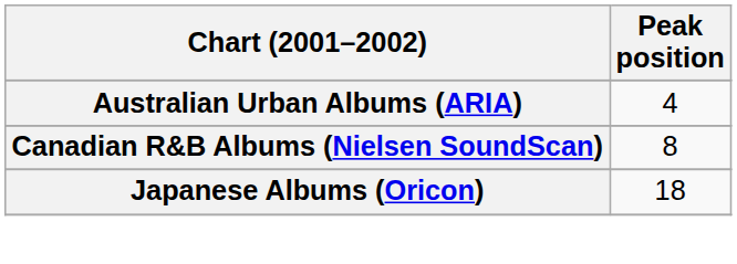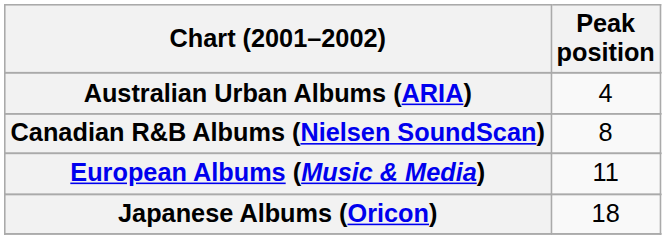+ row: European Albums (Music & Media) | 11
